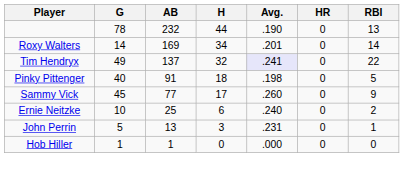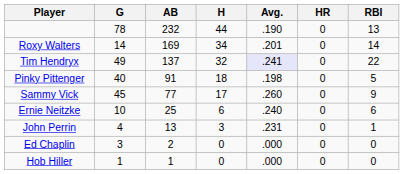Ernie Neitzke | RBI: 2 -> 6
John Perrin | G: 5 -> 4
+ row: Ed Chaplin | 3 | 2 | 0 | .000 | 0 | 0
